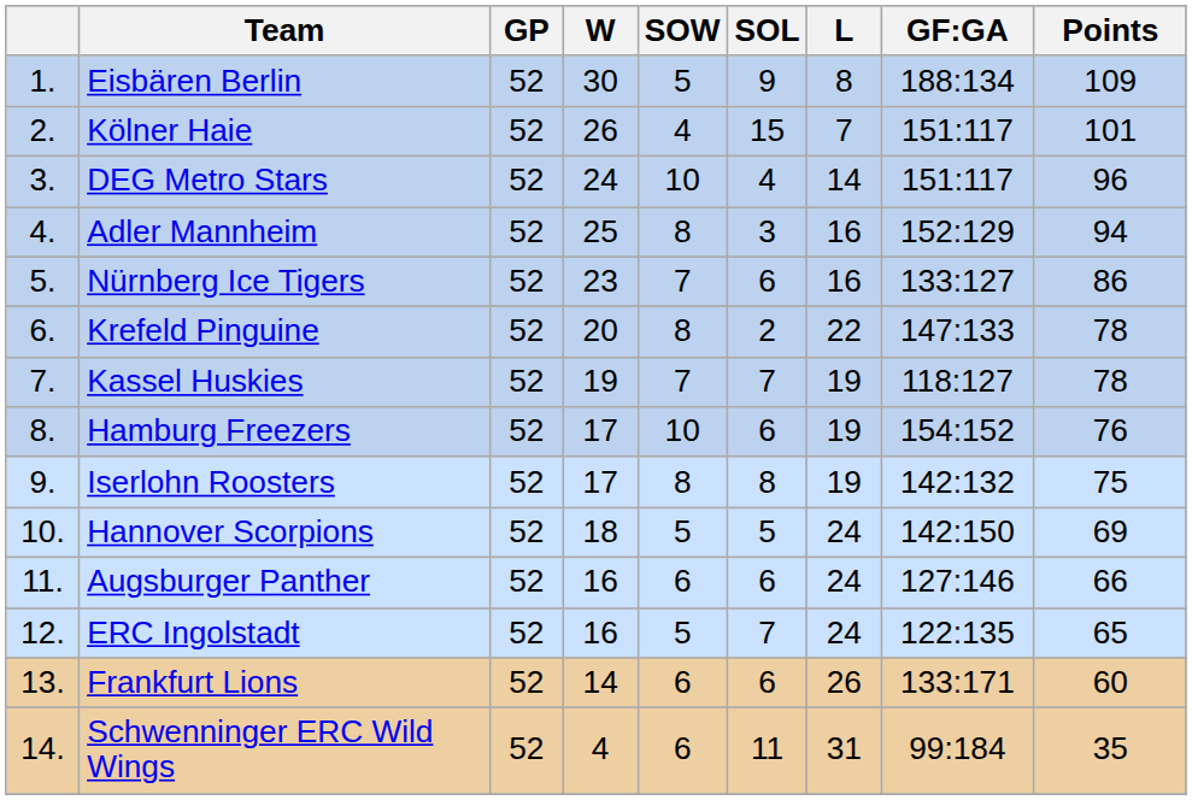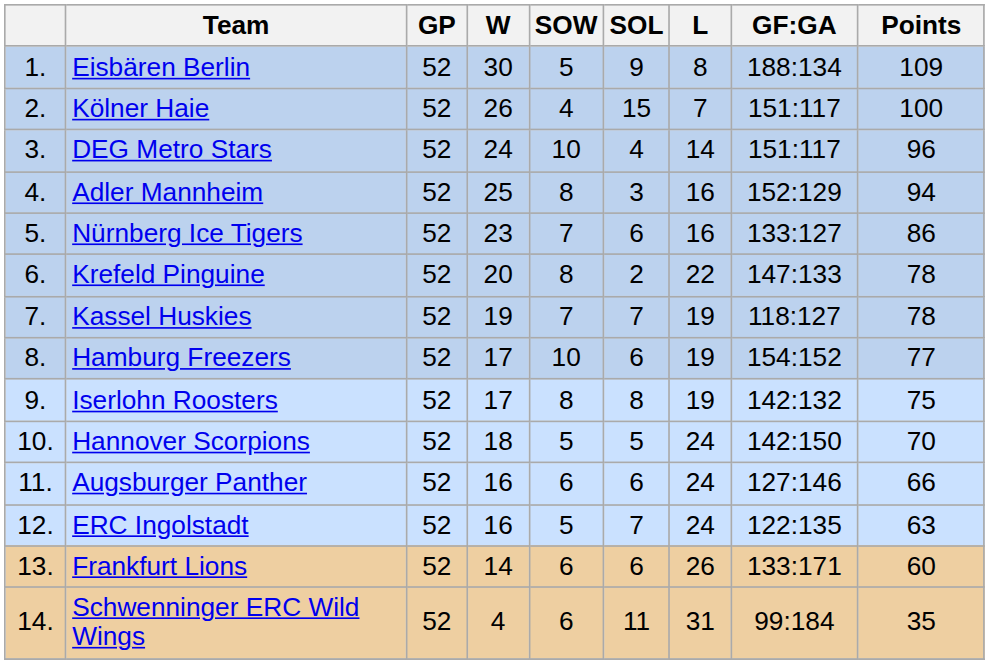Kölner Haie | Points: 101 -> 100
Hamburg Freezers | Points: 76 -> 77
Hannover Scorpions | Points: 69 -> 70
ERC Ingolstadt | Points: 65 -> 63
